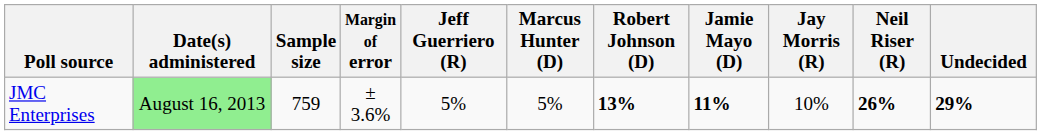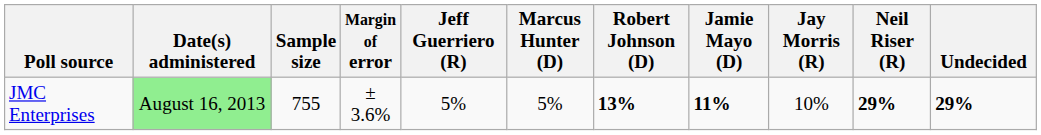JMC Enterprises | Sample size: 759 -> 755
JMC Enterprises | Neil Riser (R): 26% -> 29%
